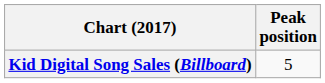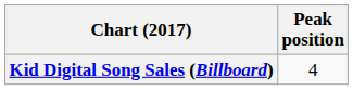Kid Digital Song Sales (Billboard) | Peak position: 5 -> 4
